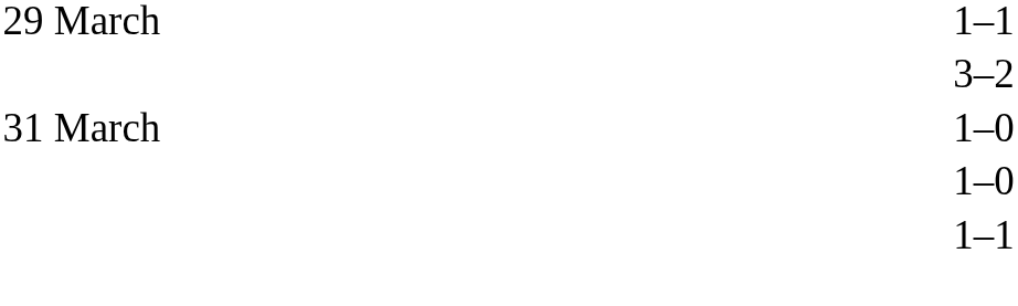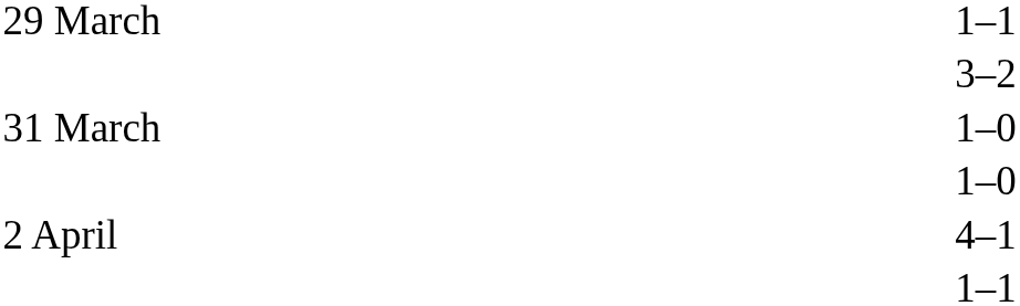+ row: 2 April | 4–1
